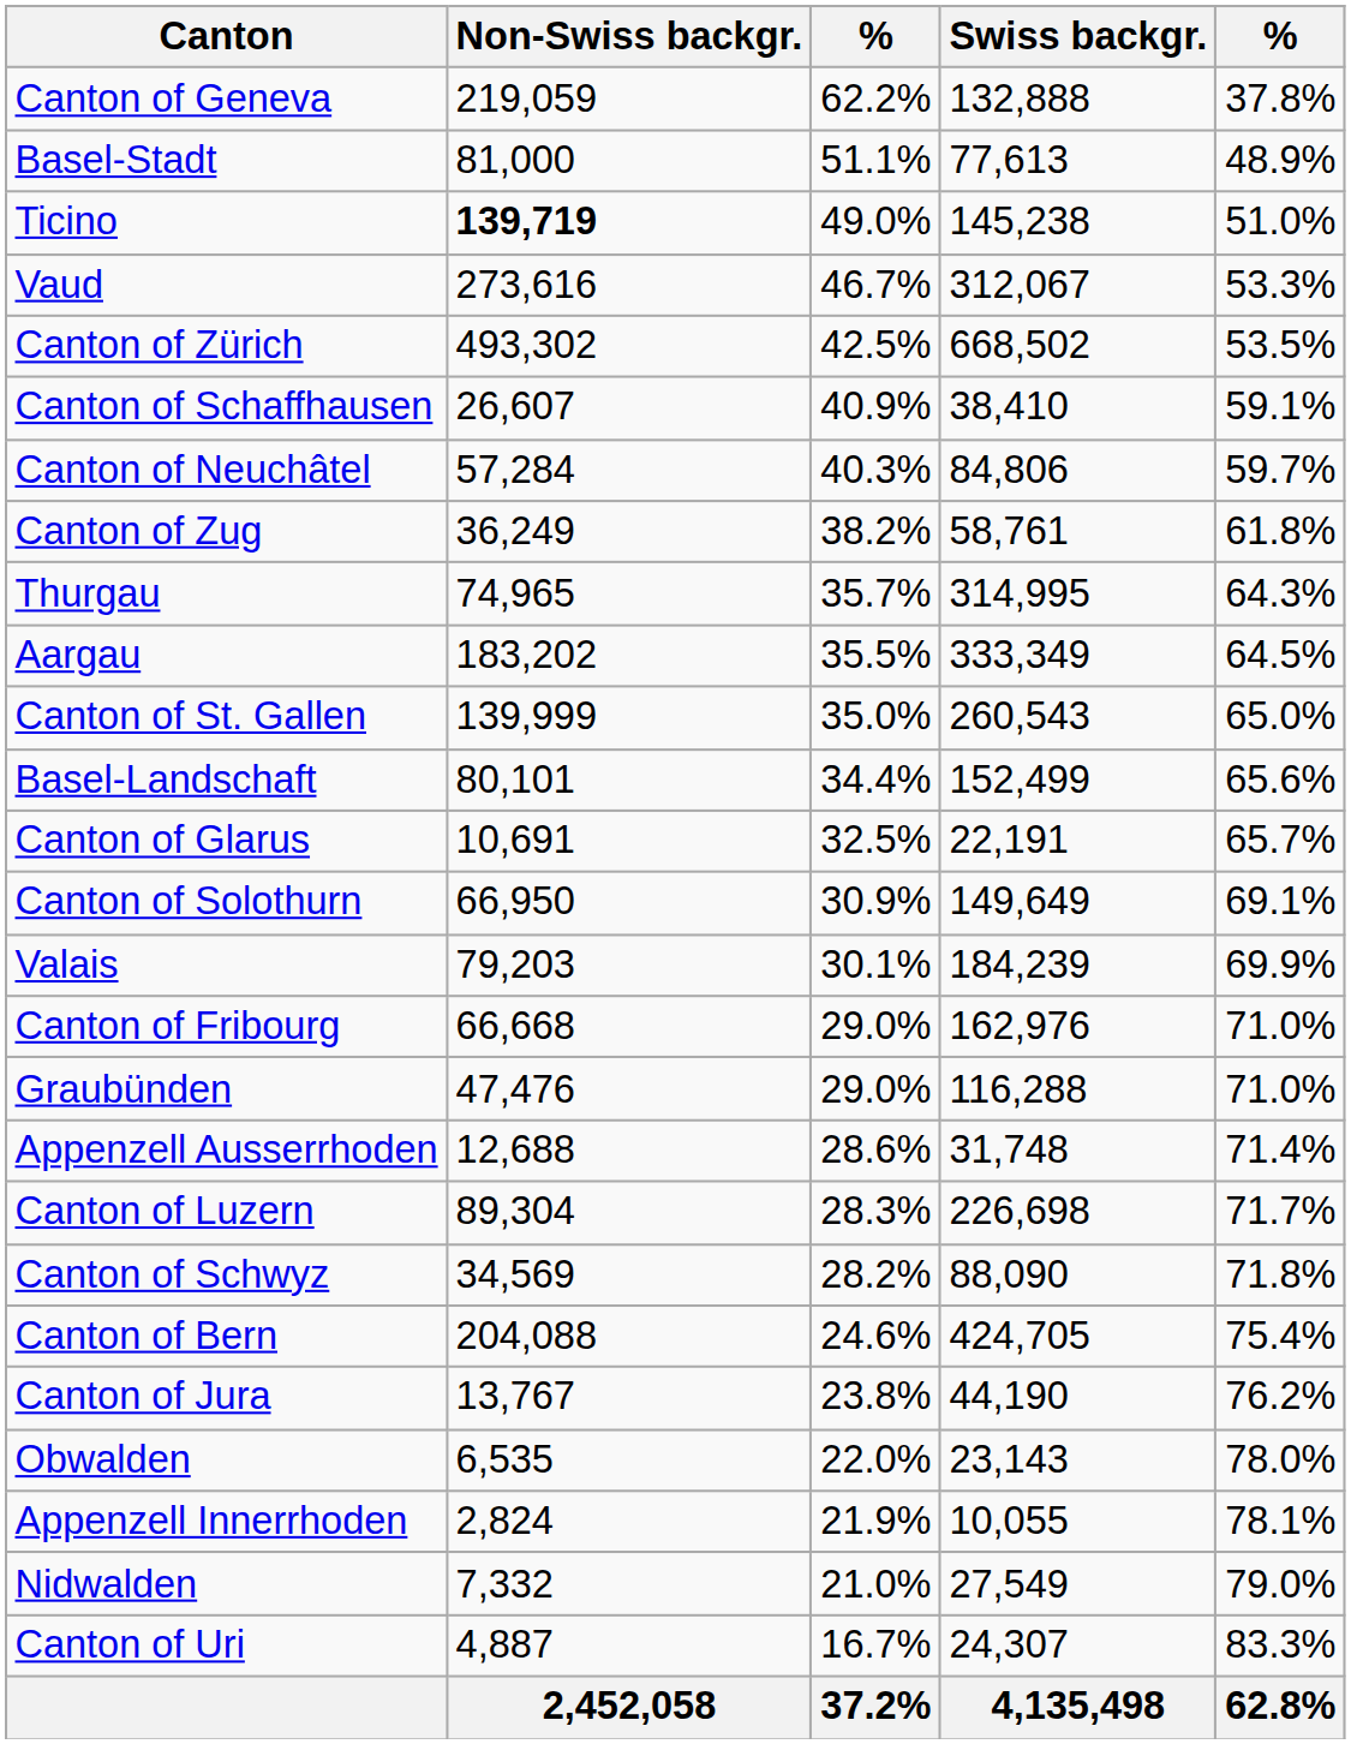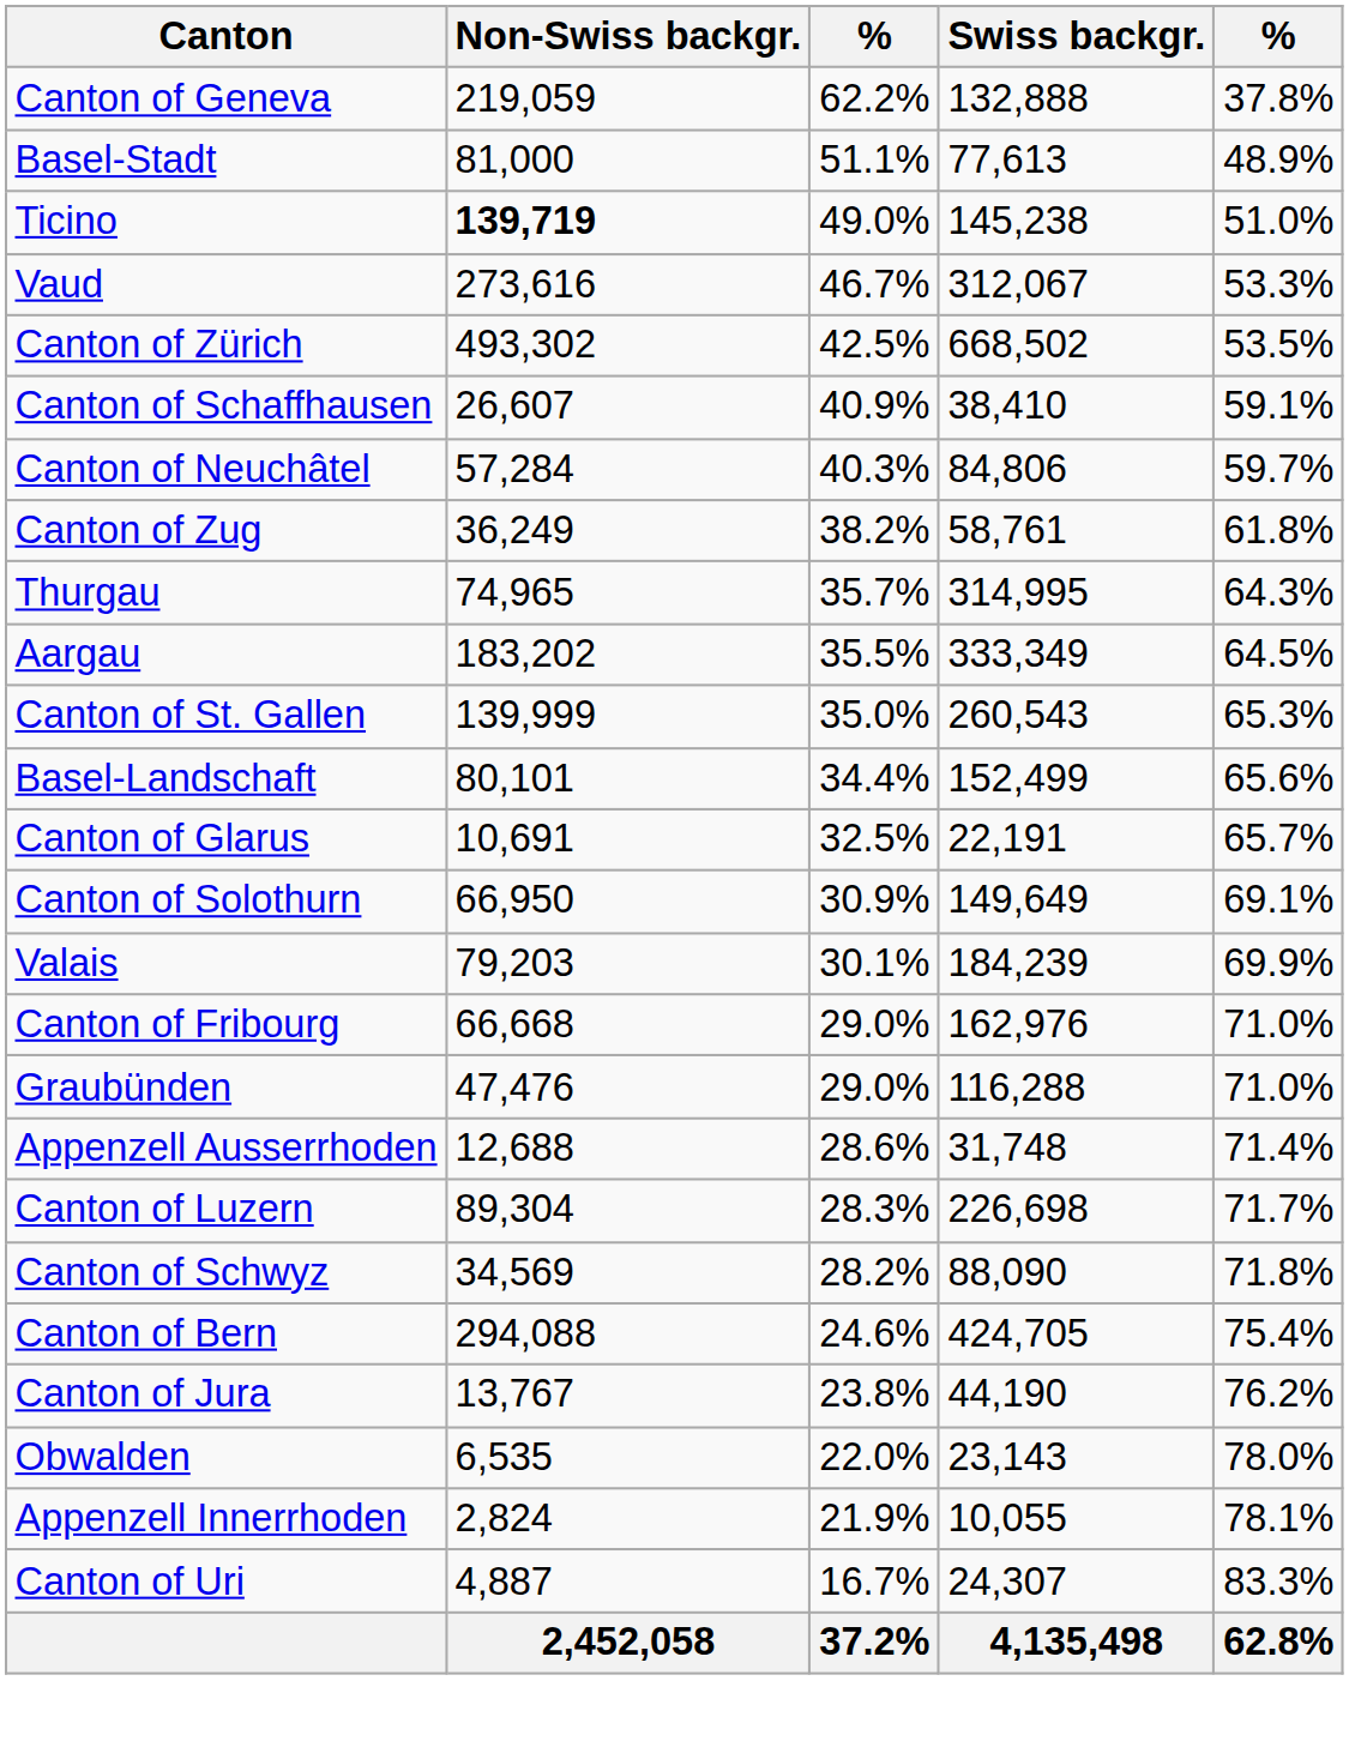Canton of St. Gallen | column 5: 65.0% -> 65.3%
Canton of Bern | Non-Swiss backgr.: 204,088 -> 294,088
- row: Nidwalden | 7,332 | 21.0% | 27,549 | 79.0%
